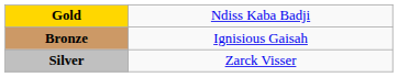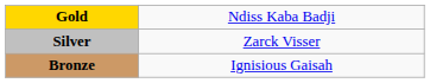rows swapped: Silver <-> Bronze
